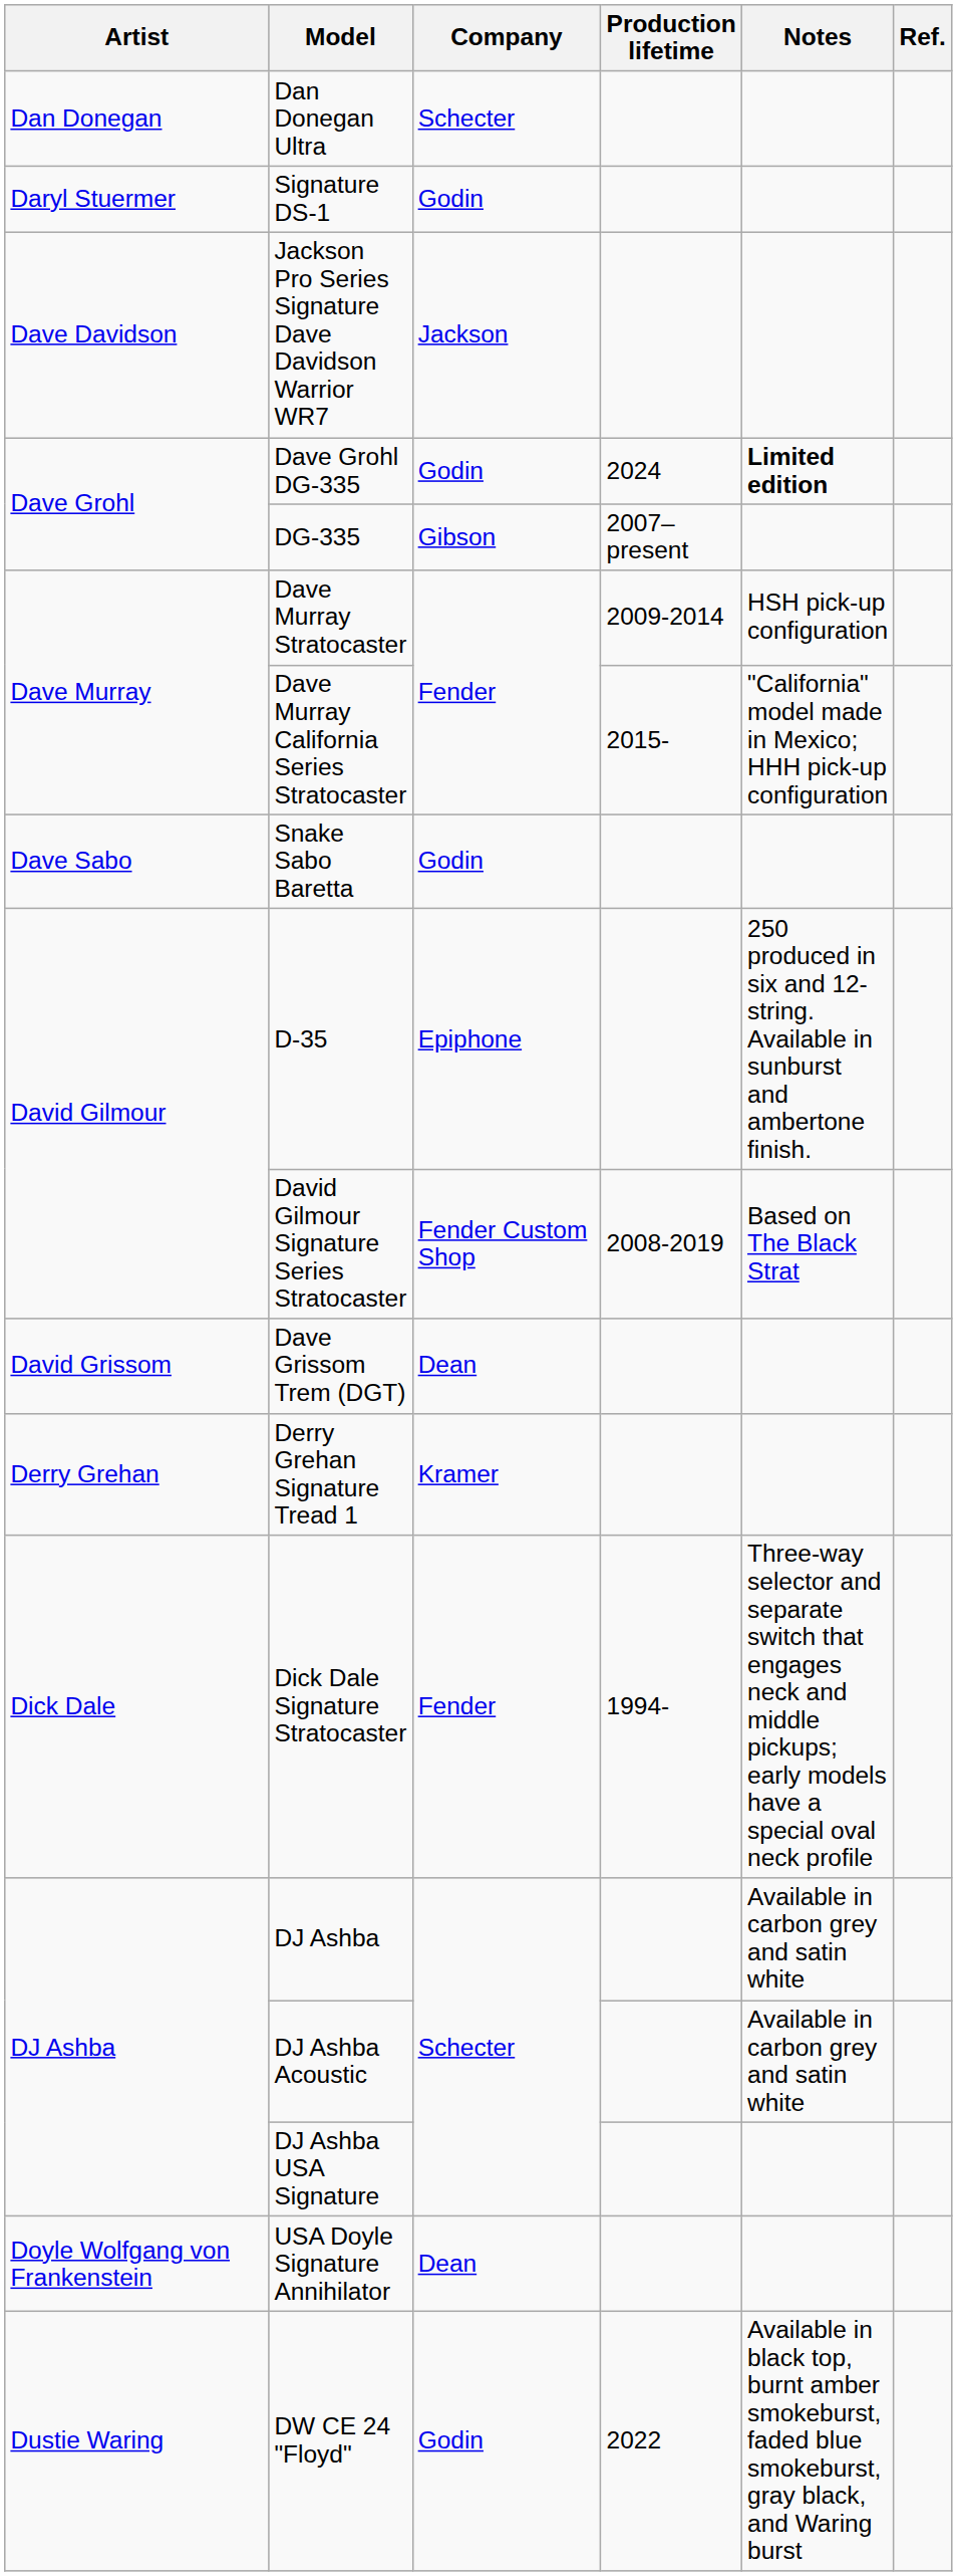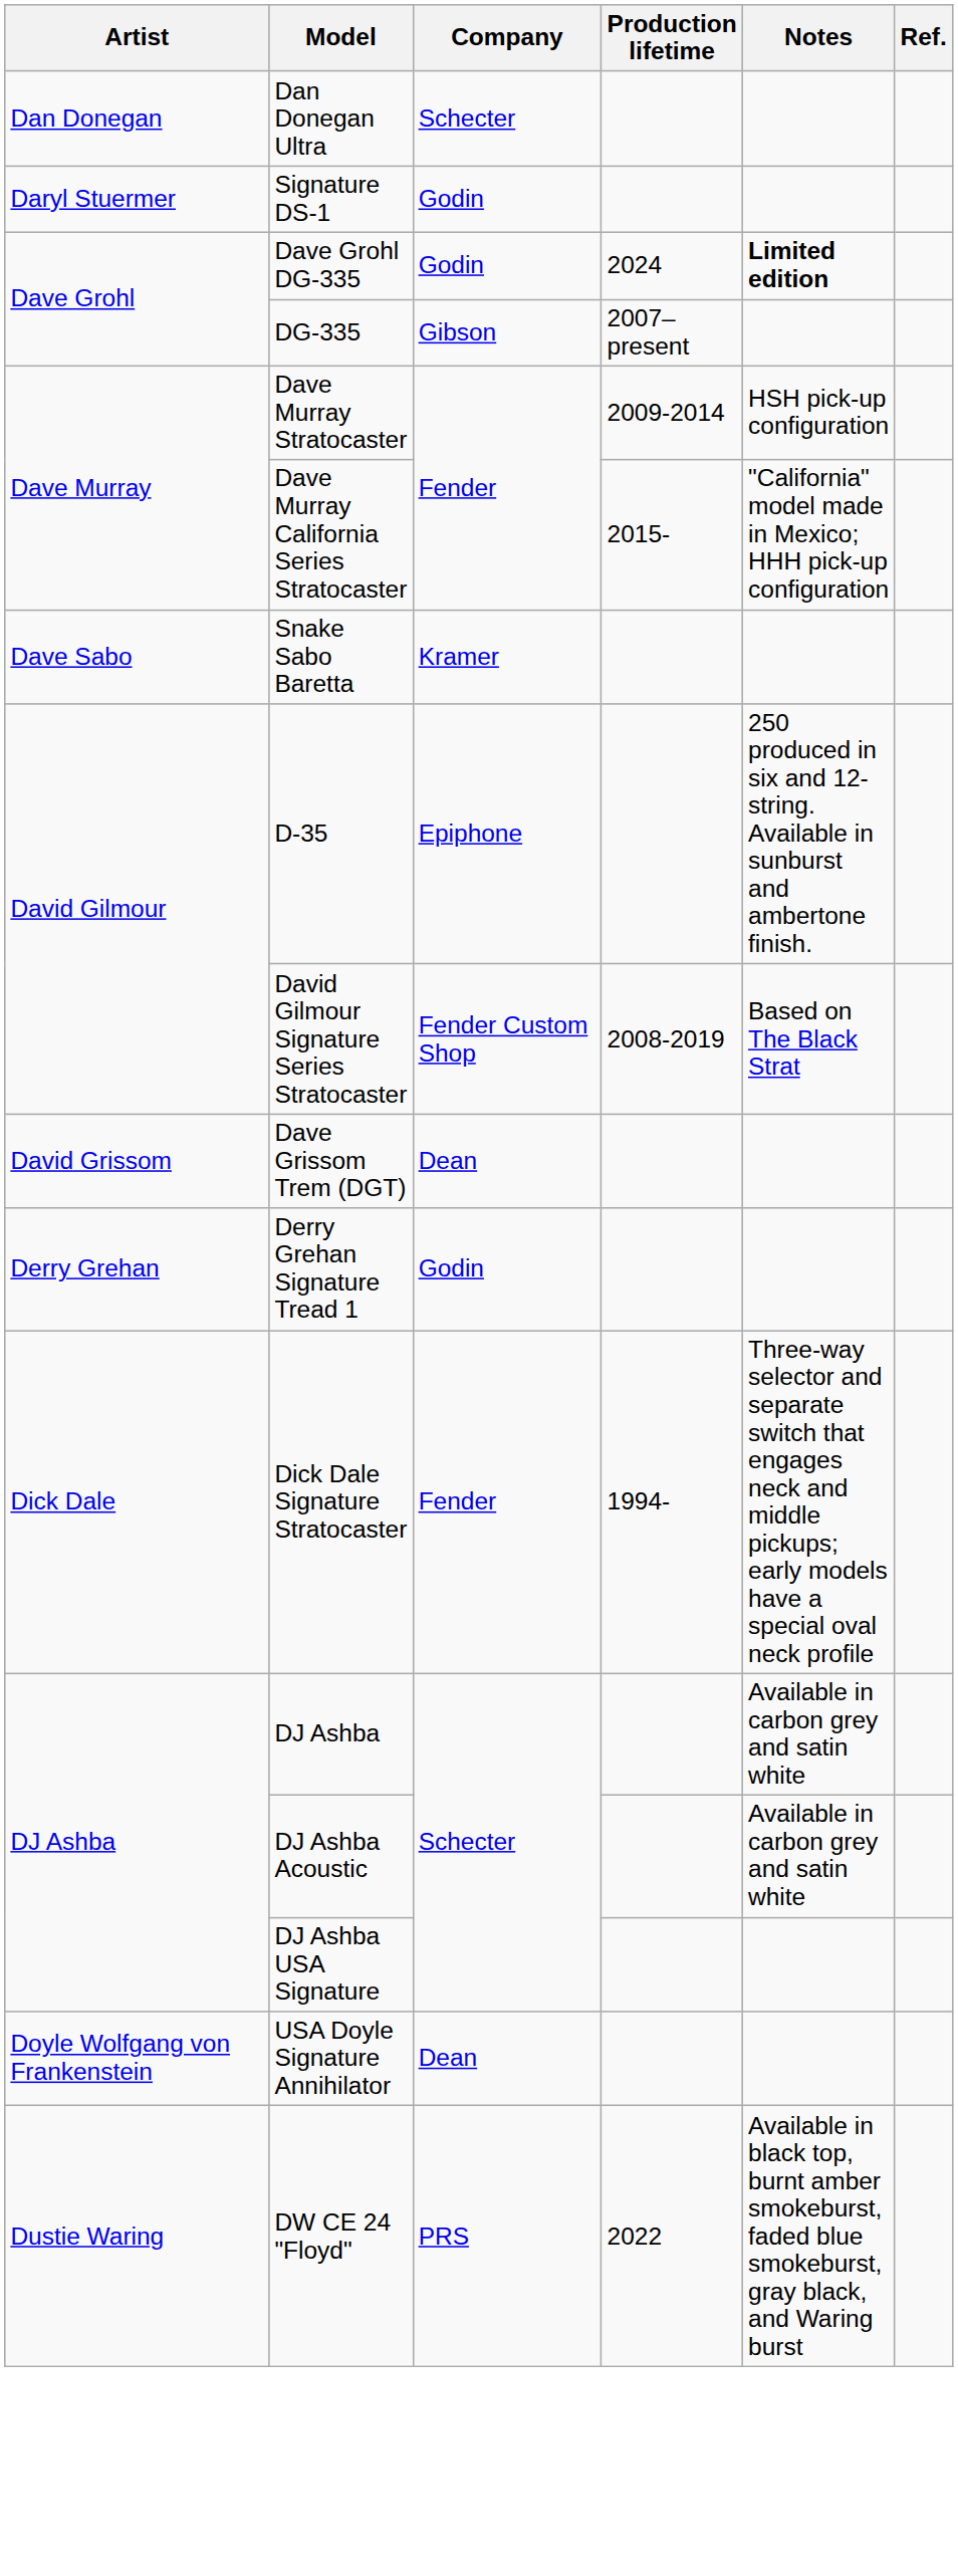- row: Dave Davidson | Jackson Pro Series Signature Dave Davidson Warrior WR7 | Jackson
Snake Sabo Baretta | Company: Godin -> Kramer
Derry Grehan Signature Tread 1 | Company: Kramer -> Godin
DW CE 24 "Floyd" | Company: Godin -> PRS
